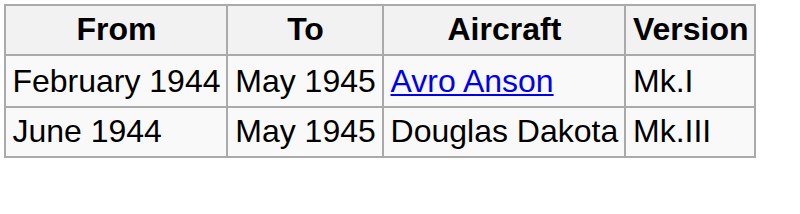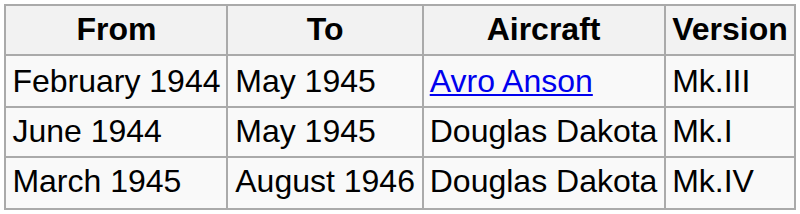February 1944 | Version: Mk.I -> Mk.III
June 1944 | Version: Mk.III -> Mk.I
+ row: March 1945 | August 1946 | Douglas Dakota | Mk.IV
